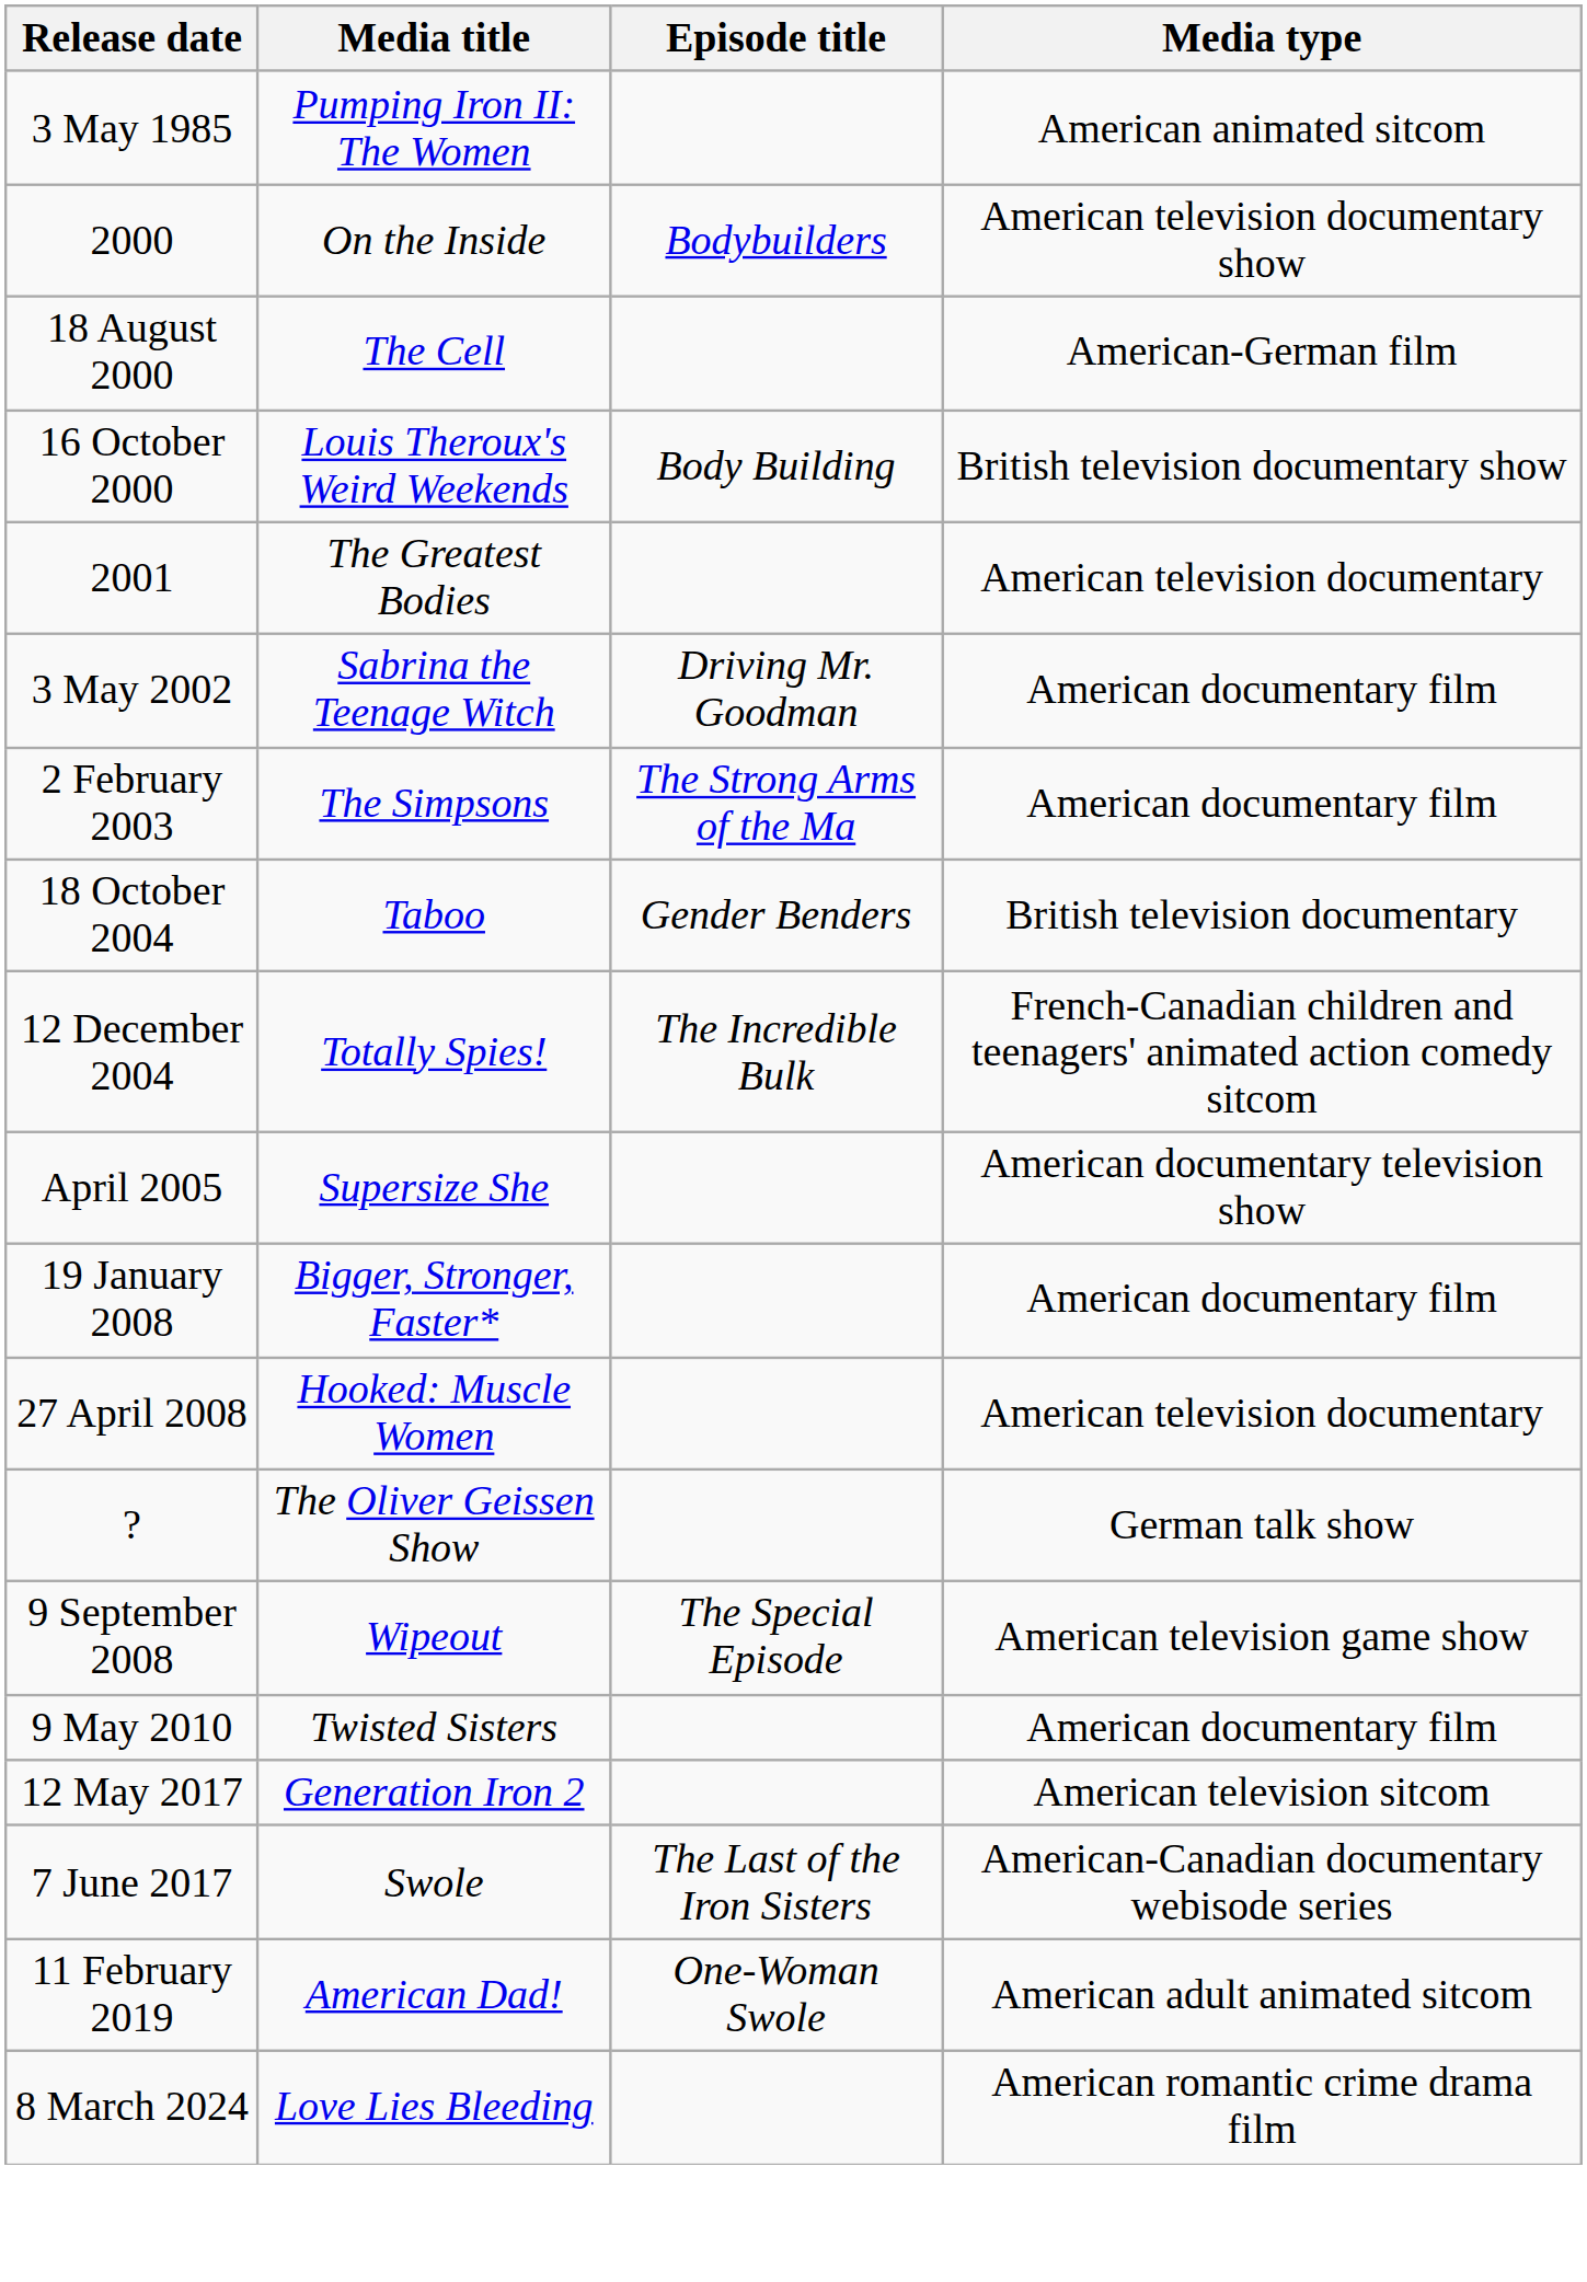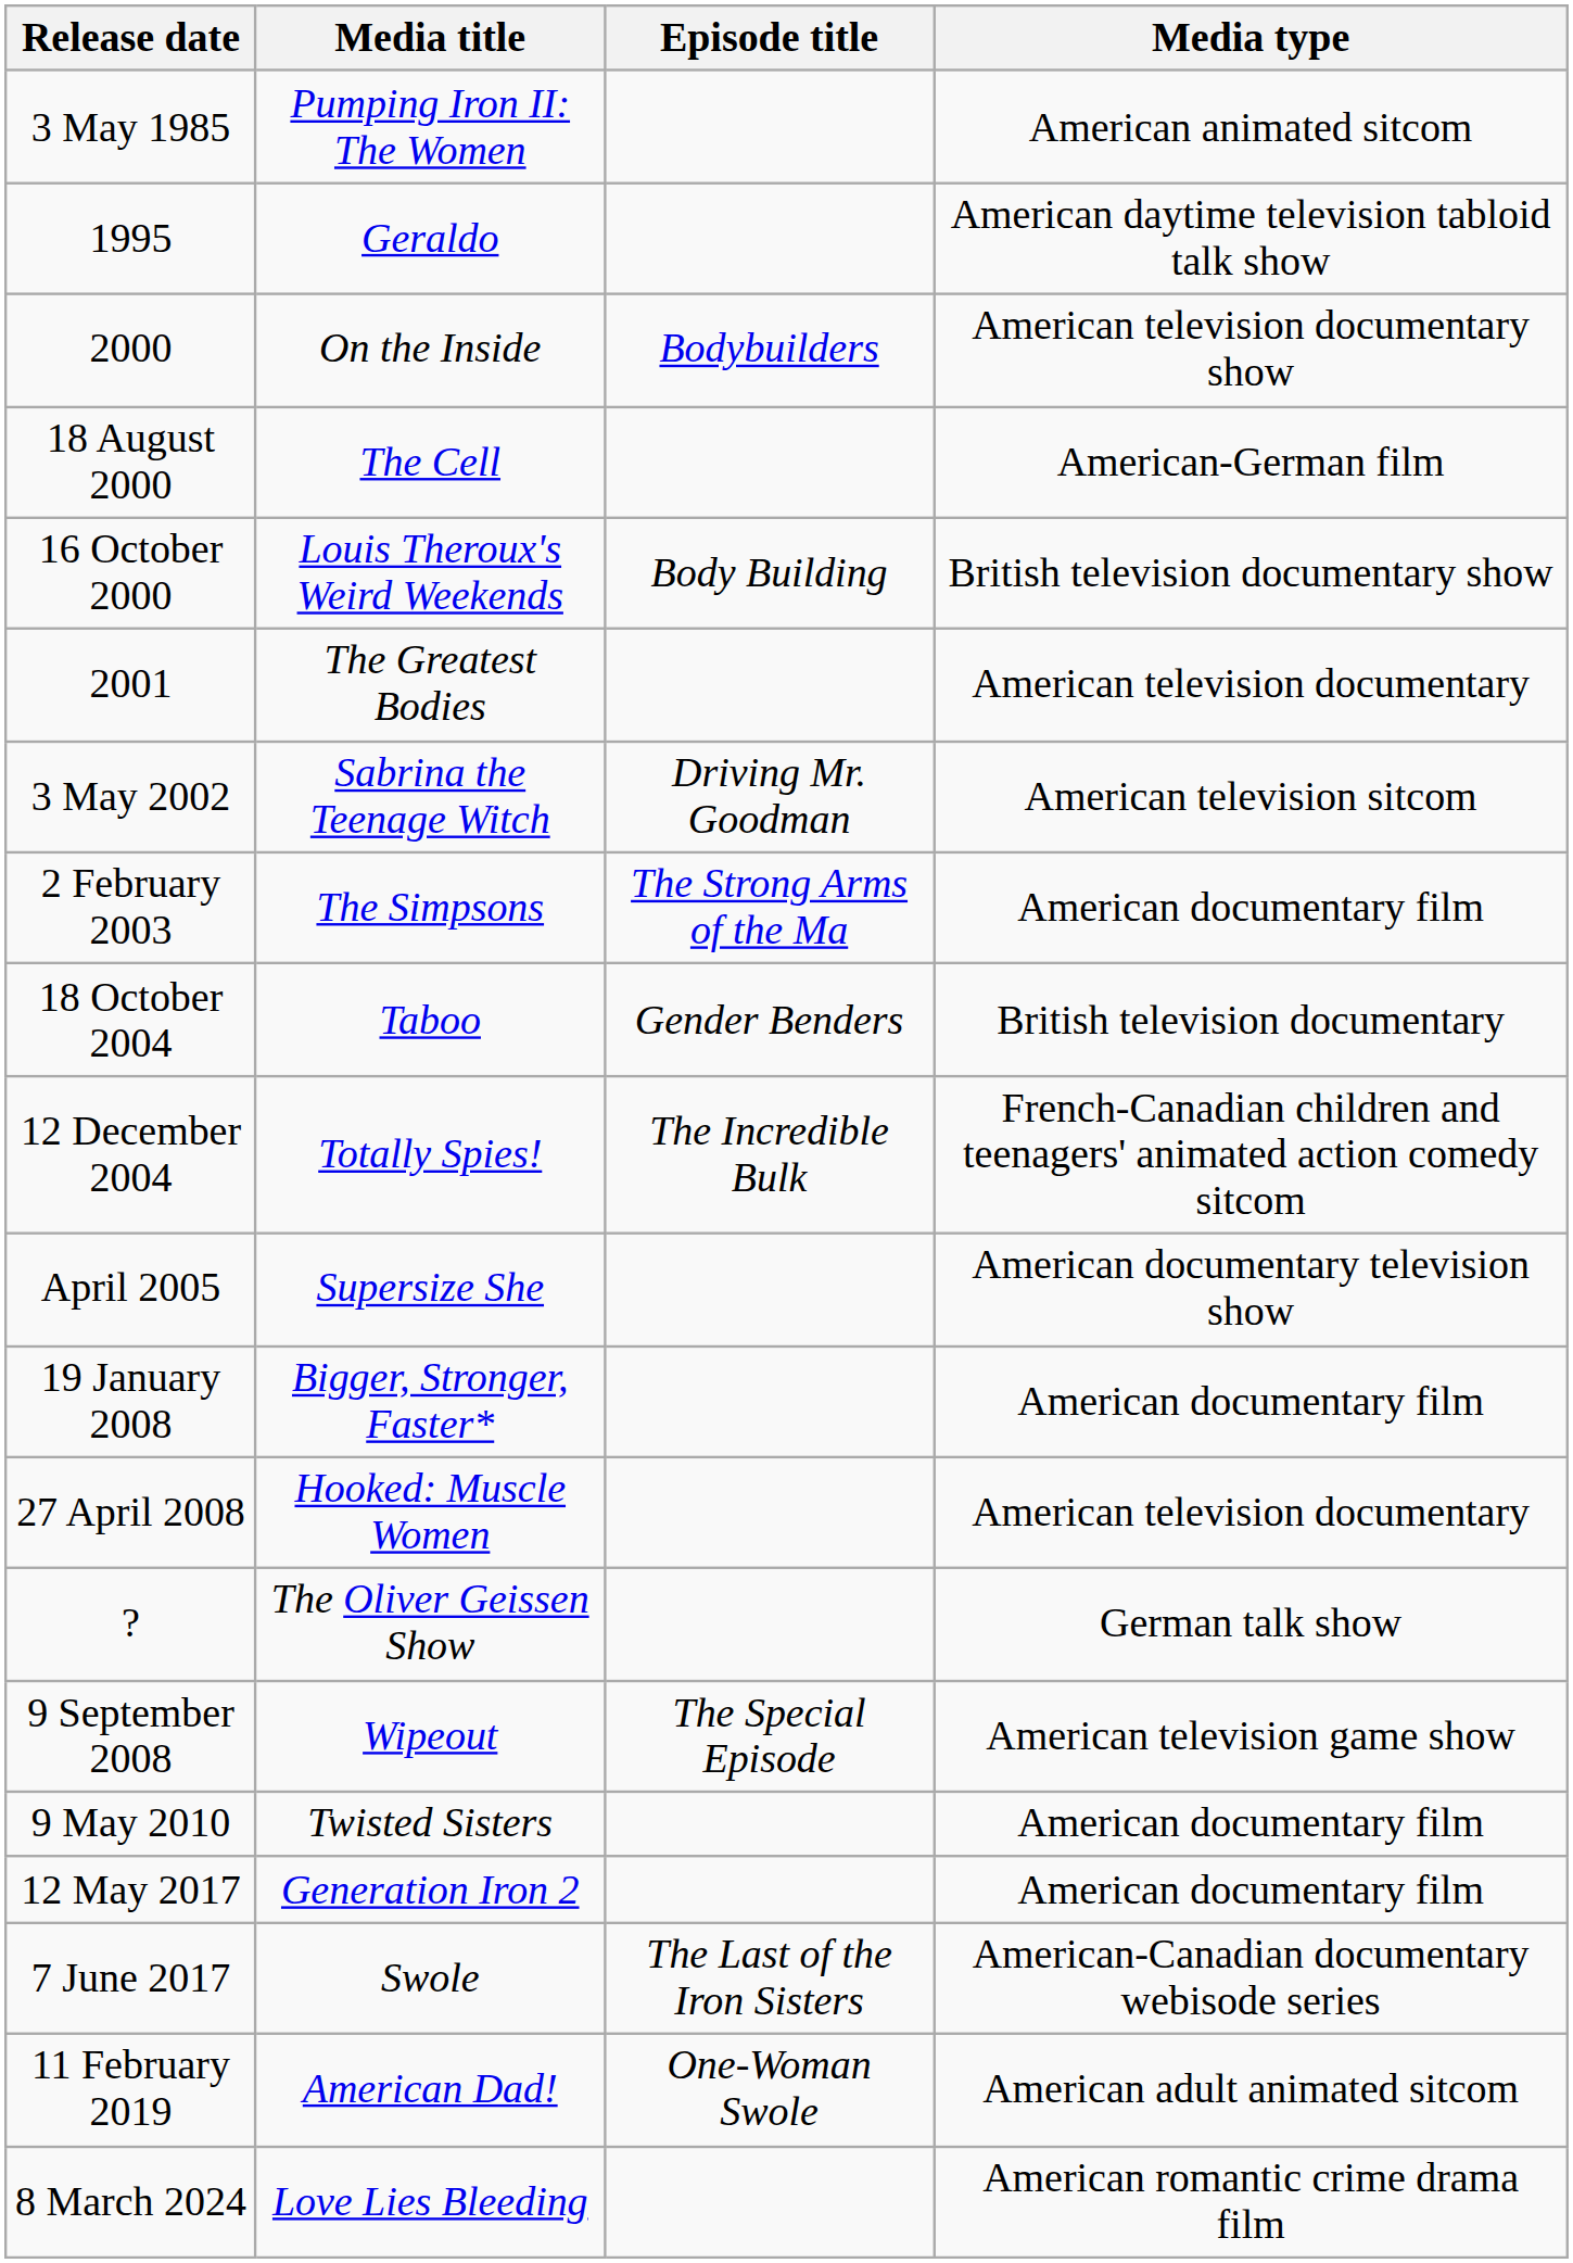+ row: 1995 | Geraldo | American daytime television tabloid talk show
3 May 2002 | Media type: American documentary film -> American television sitcom
12 May 2017 | Media type: American television sitcom -> American documentary film
